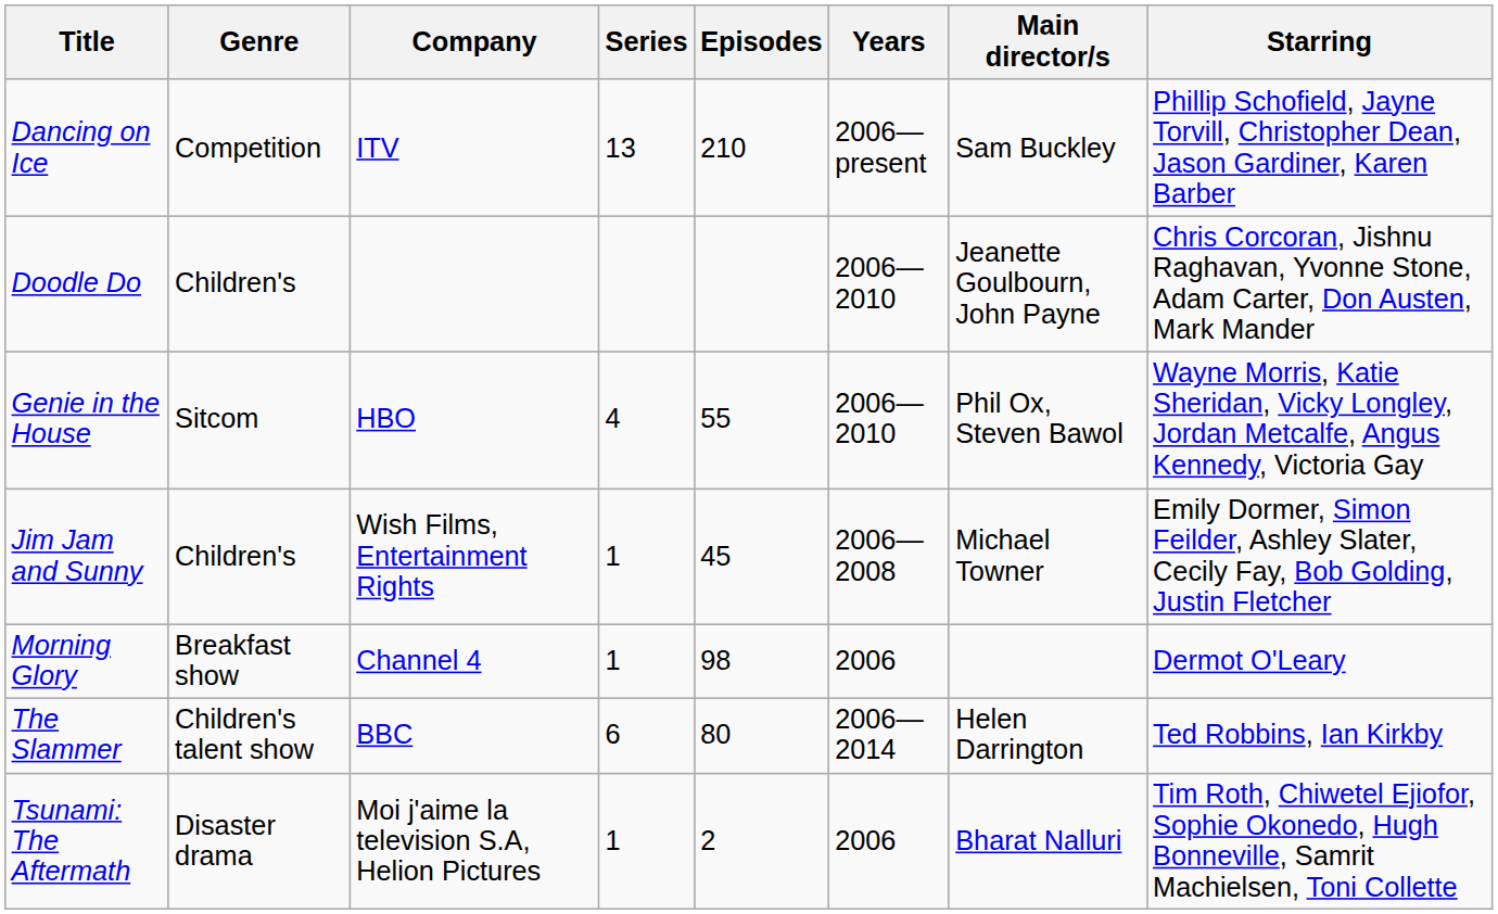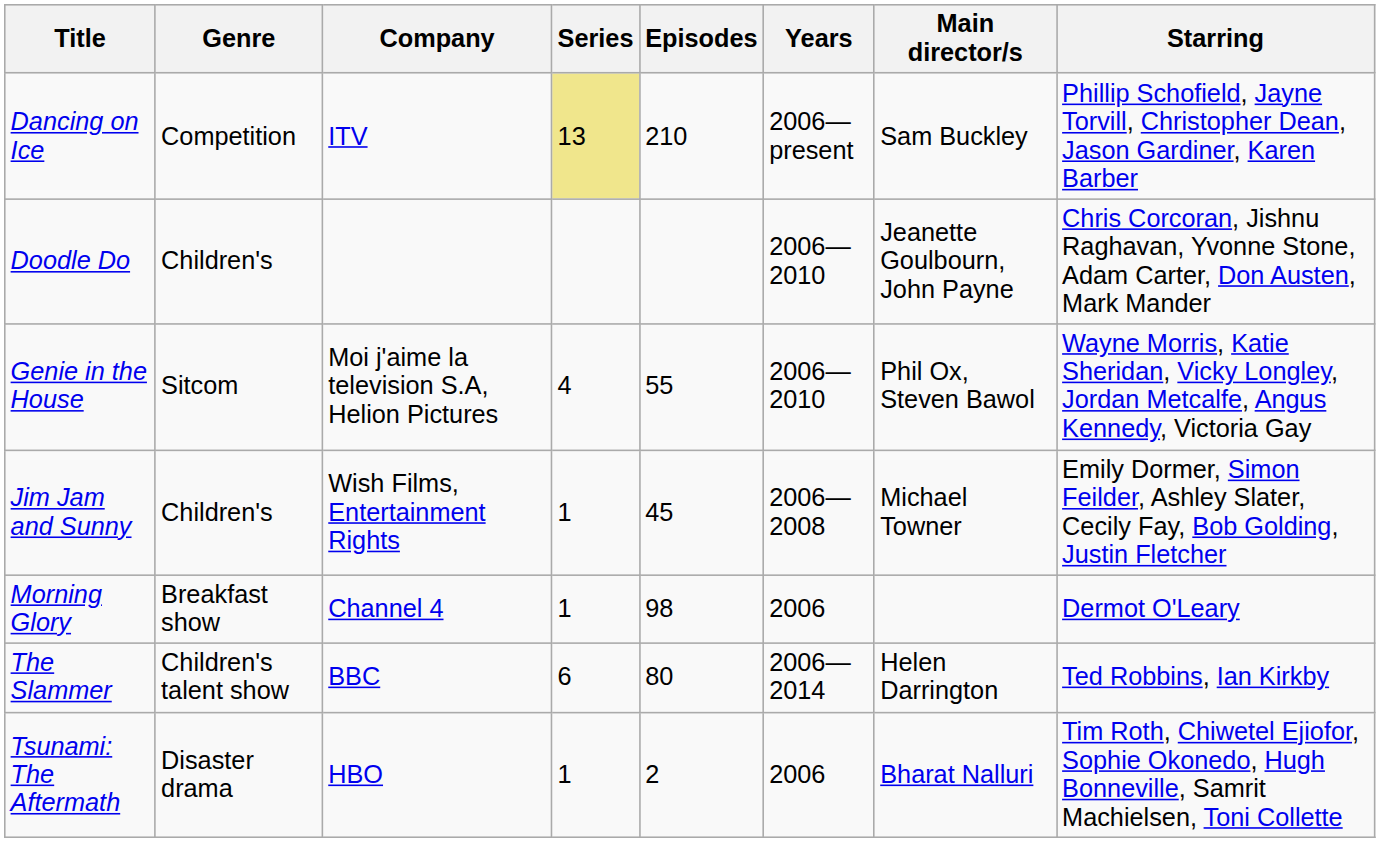Dancing on Ice | Series: no background -> khaki background
Genie in the House | Company: HBO -> Moi j'aime la television S.A, Helion Pictures
Tsunami: The Aftermath | Company: Moi j'aime la television S.A, Helion Pictures -> HBO
